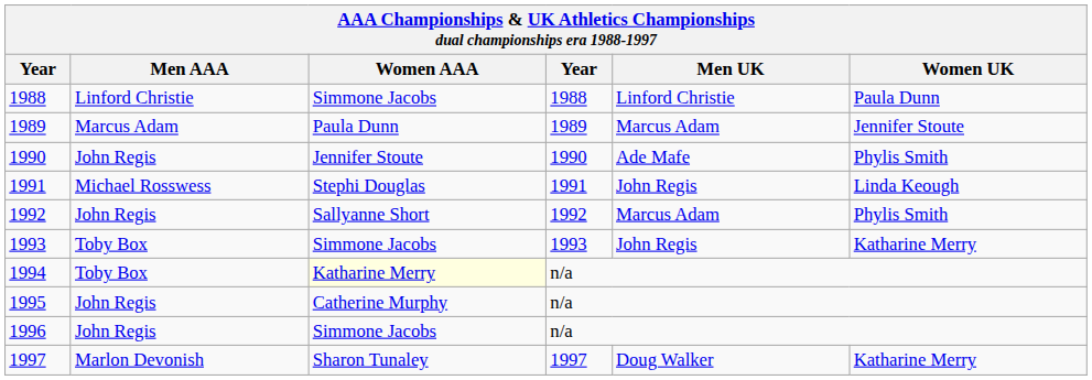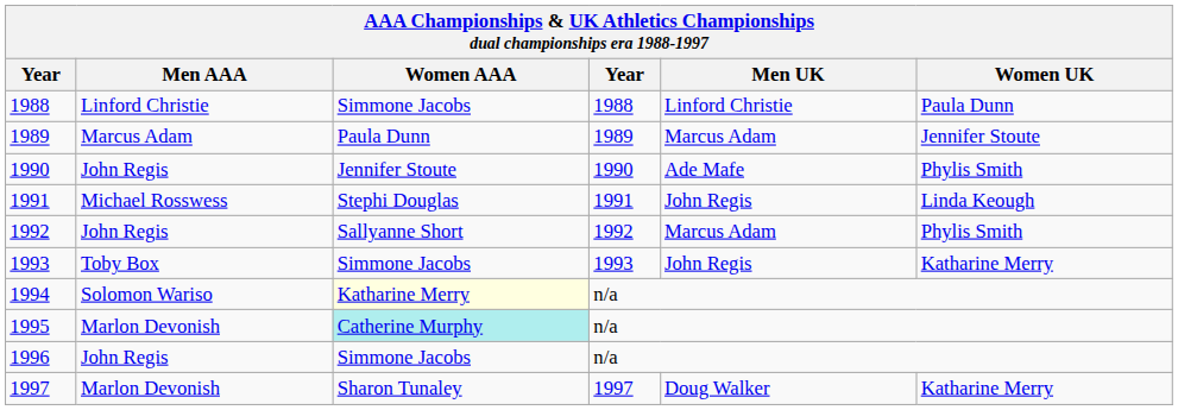1994 | Men AAA: Toby Box -> Solomon Wariso
1995 | Men AAA: John Regis -> Marlon Devonish
1995 | Women AAA: no background -> paleturquoise background
